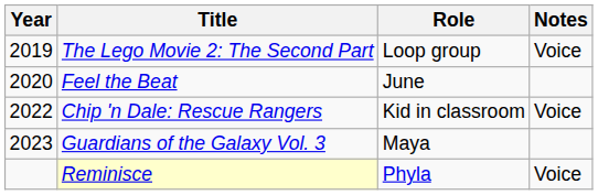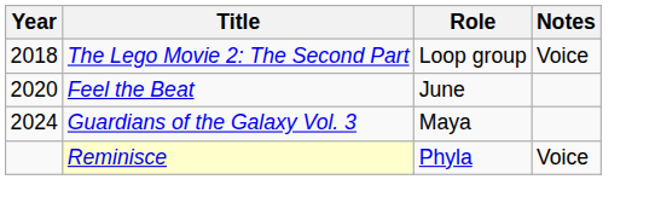The Lego Movie 2: The Second Part | Year: 2019 -> 2018
- row: 2022 | Chip 'n Dale: Rescue Rangers | Kid in classroom | Voice
Guardians of the Galaxy Vol. 3 | Year: 2023 -> 2024
